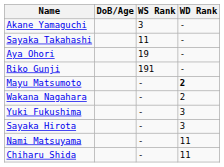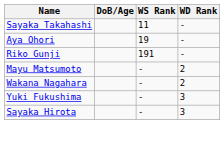- row: Akane Yamaguchi | 3 | -
Mayu Matsumoto | WD Rank: bold -> normal
- row: Nami Matsuyama | - | 11
- row: Chiharu Shida | - | 11
